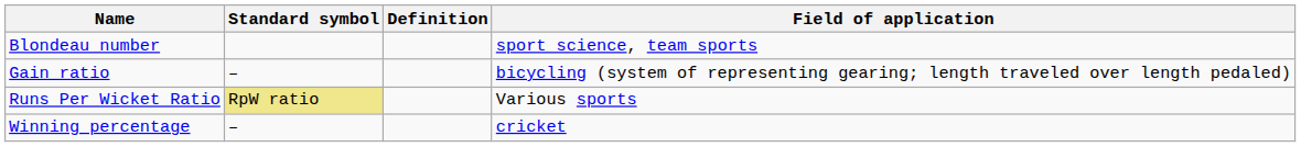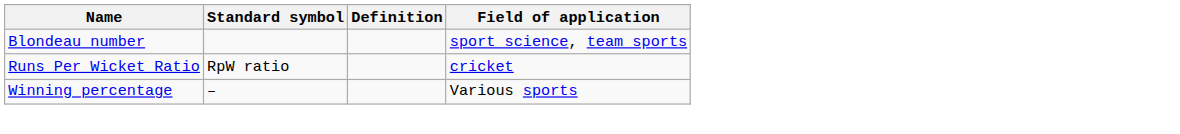- row: Gain ratio | – | bicycling (system of representing gearing; length traveled over length pedaled)
Runs Per Wicket Ratio | Standard symbol: khaki background -> no background
Runs Per Wicket Ratio | Field of application: Various sports -> cricket
Winning percentage | Field of application: cricket -> Various sports
